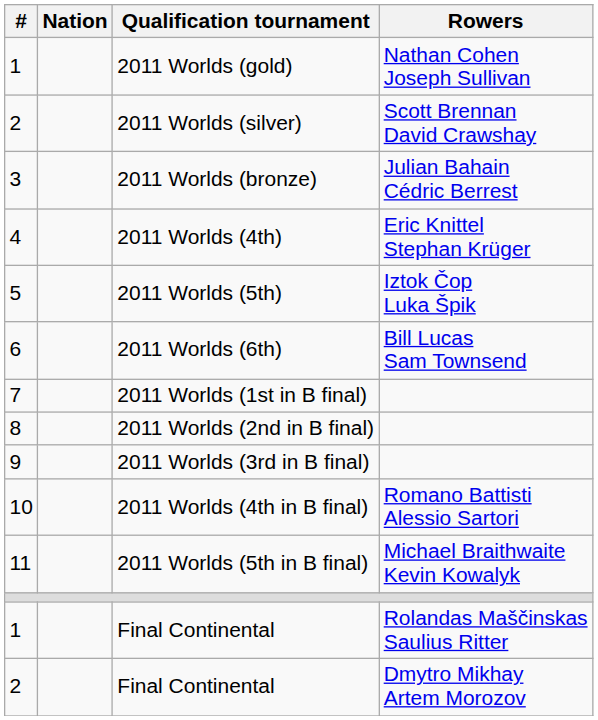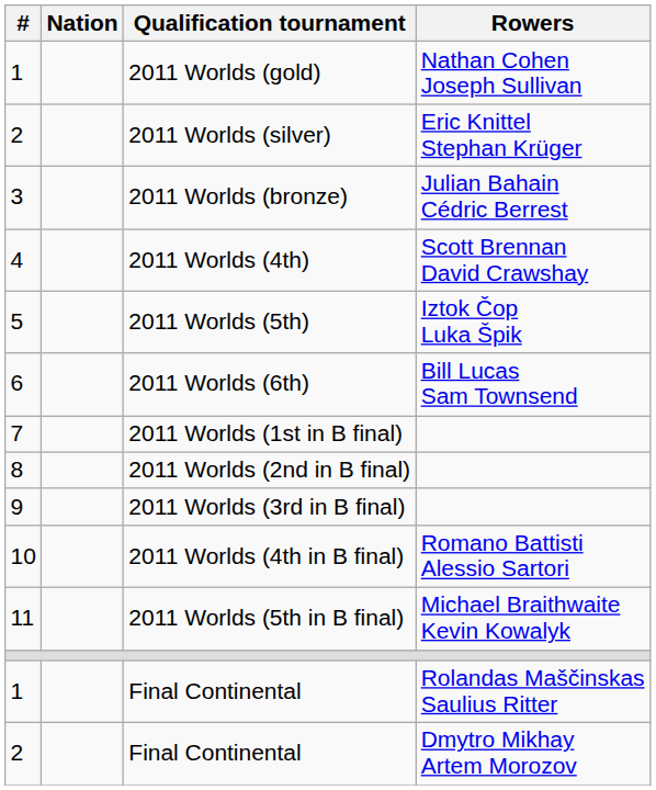2011 Worlds (silver) | Rowers: Scott Brennan David Crawshay -> Eric Knittel Stephan Krüger
2011 Worlds (4th) | Rowers: Eric Knittel Stephan Krüger -> Scott Brennan David Crawshay
